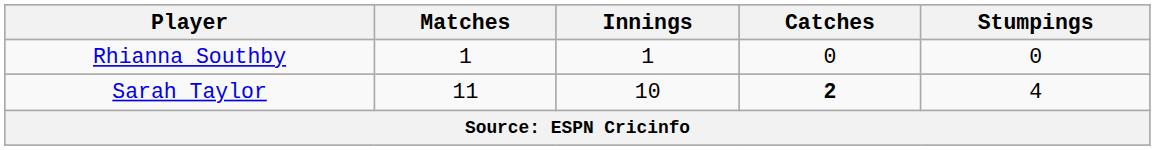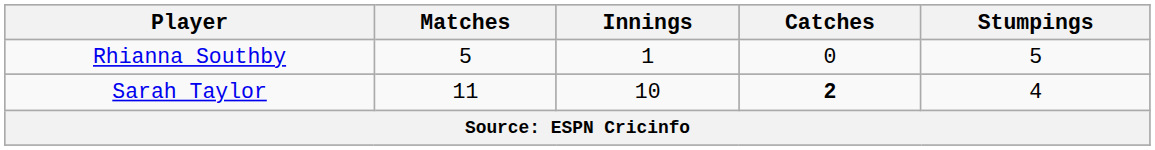Rhianna Southby | Matches: 1 -> 5
Rhianna Southby | Stumpings: 0 -> 5
